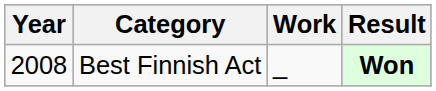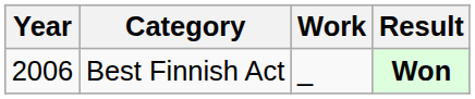Best Finnish Act | Year: 2008 -> 2006
